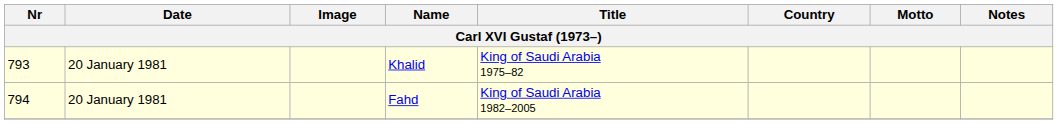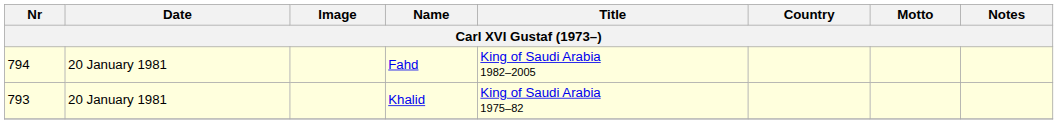rows swapped: Khalid <-> Fahd
